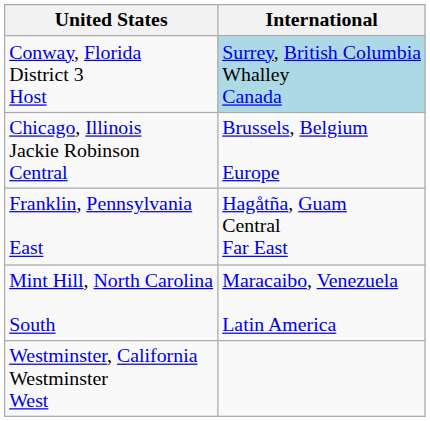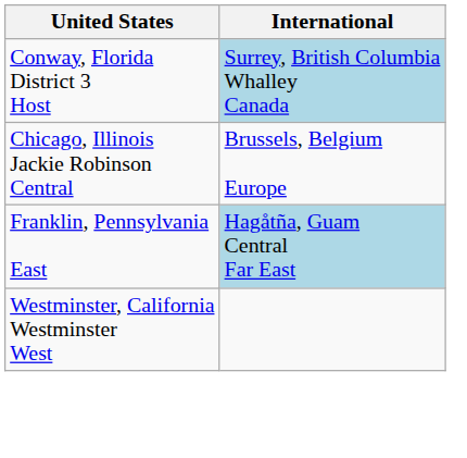Franklin, Pennsylvania East | International: no background -> lightblue background
- row: Mint Hill, North Carolina South | Maracaibo, Venezuela Latin America
